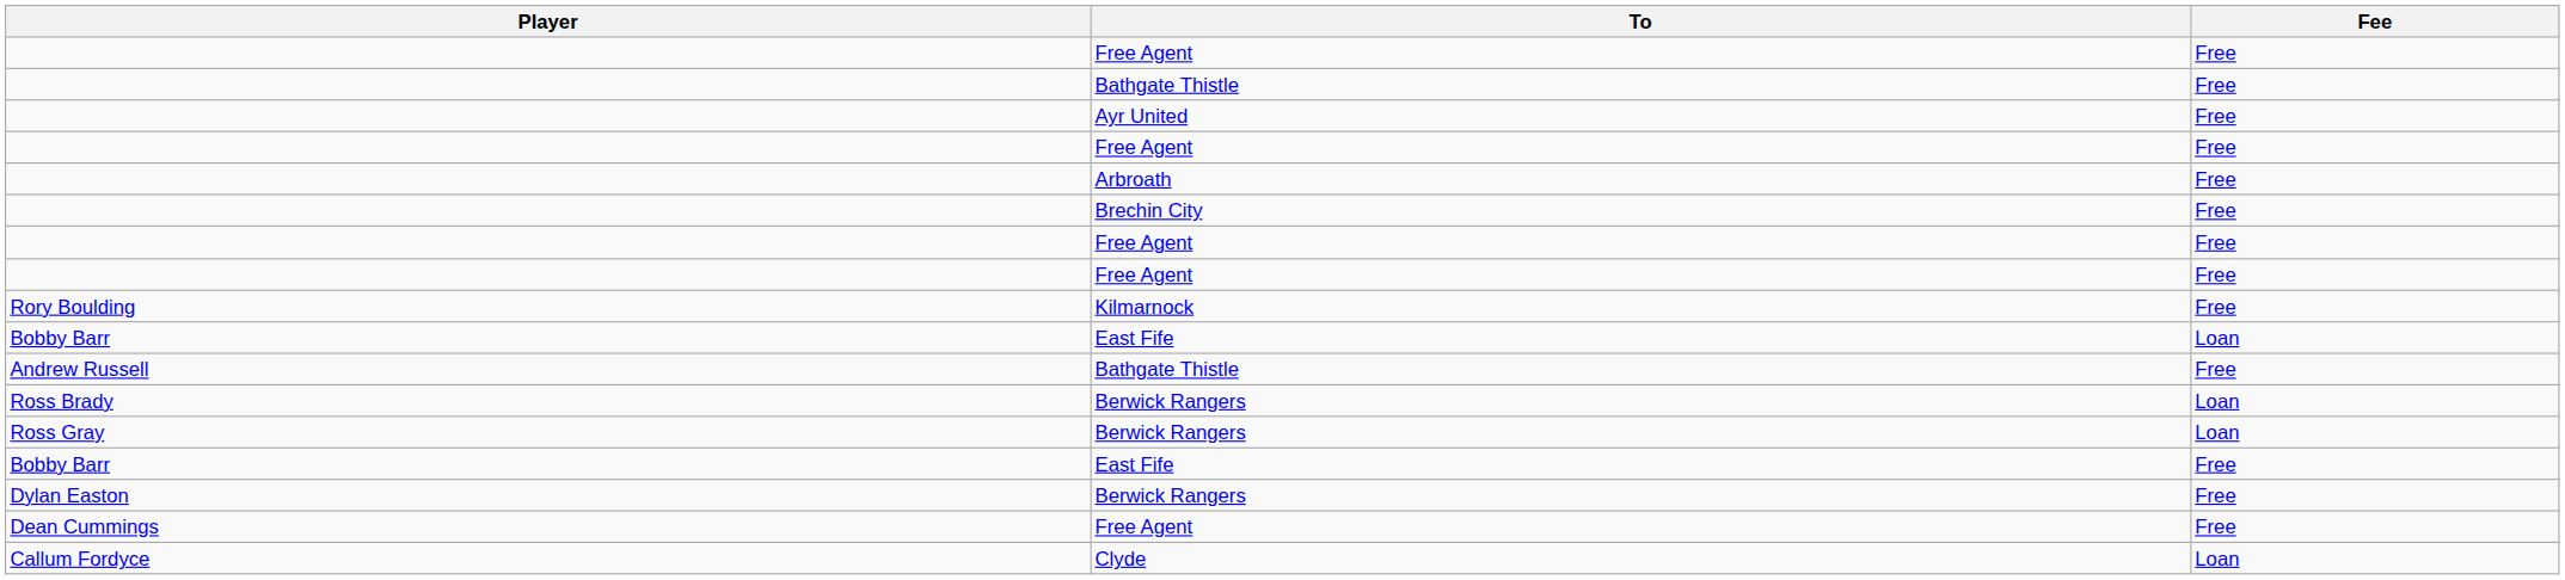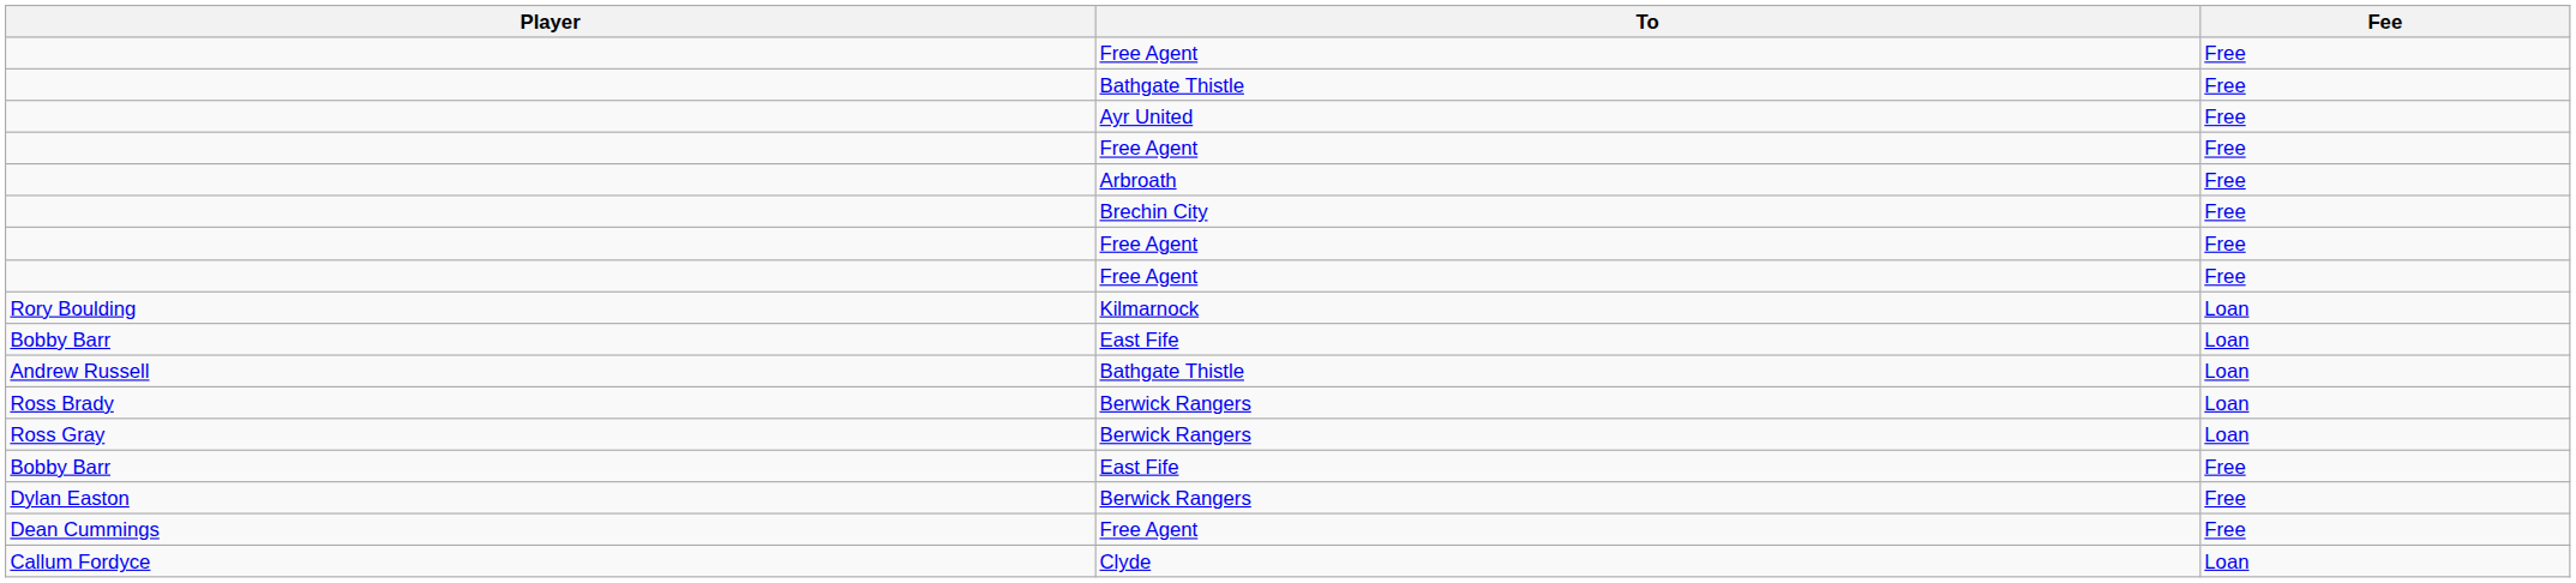Rory Boulding | Fee: Free -> Loan
Andrew Russell | Fee: Free -> Loan
